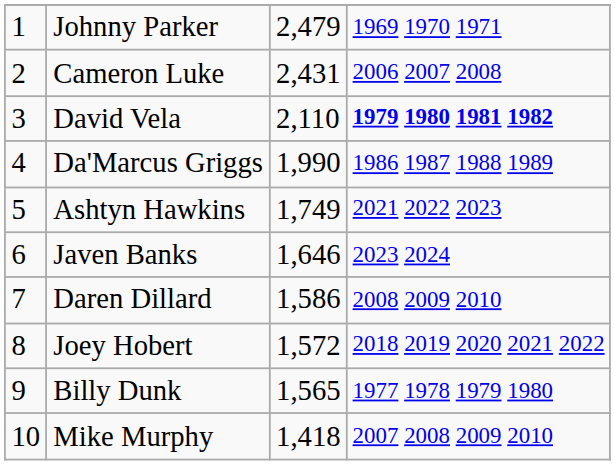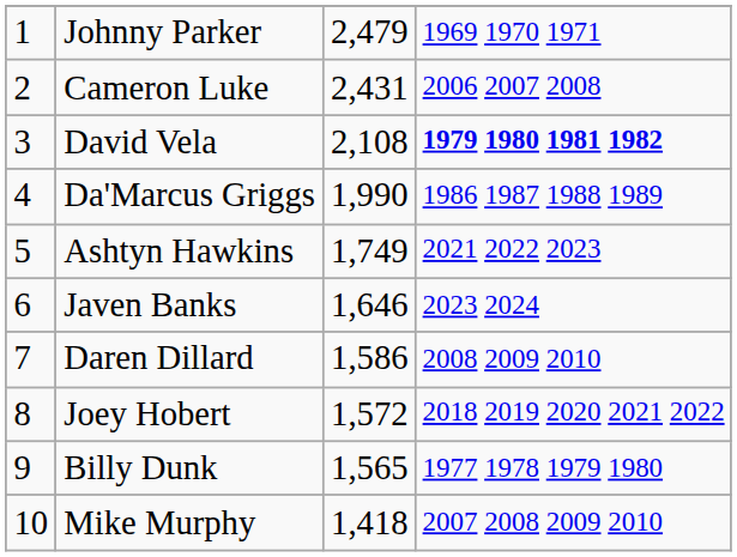David Vela | column 3: 2,110 -> 2,108
